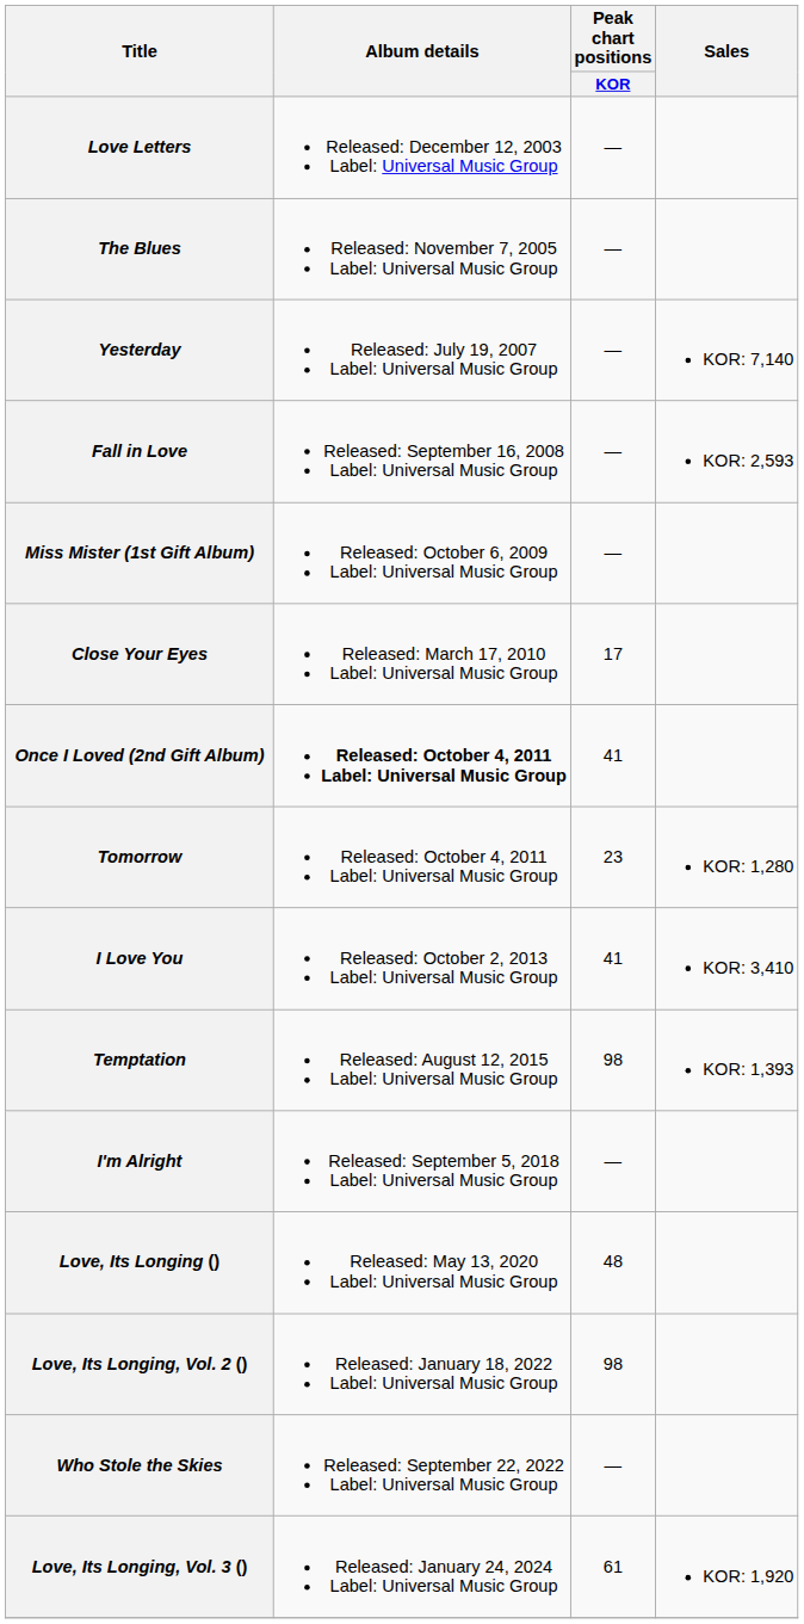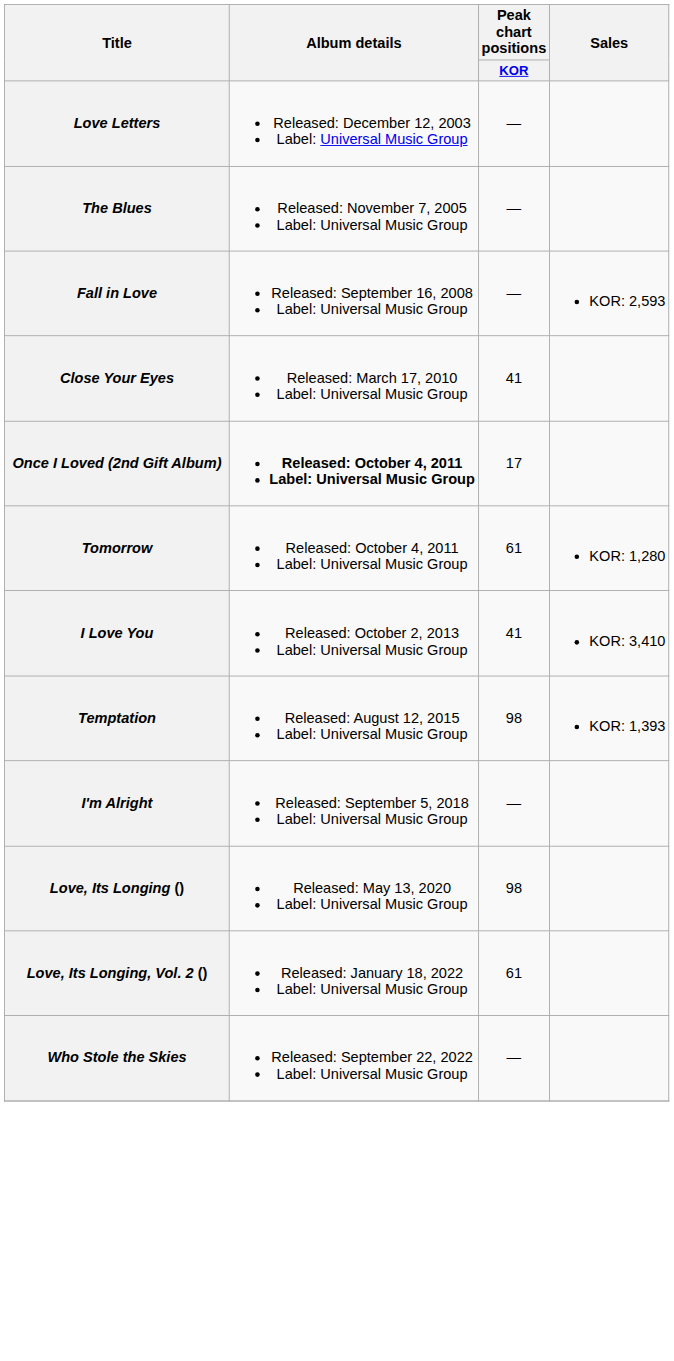- row: Yesterday | Released: July 19, 2007 Label: Universal Music Group | — | KOR: 7,140
- row: Miss Mister (1st Gift Album) | Released: October 6, 2009 Label: Universal Music Group | —
Close Your Eyes | Peak chart positions / KOR: 17 -> 41
Once I Loved (2nd Gift Album) | Peak chart positions / KOR: 41 -> 17
Tomorrow | Peak chart positions / KOR: 23 -> 61
Love, Its Longing () | Peak chart positions / KOR: 48 -> 98
Love, Its Longing, Vol. 2 () | Peak chart positions / KOR: 98 -> 61
- row: Love, Its Longing, Vol. 3 () | Released: January 24, 2024 Label: Universal Music Group | 61 | KOR: 1,920
